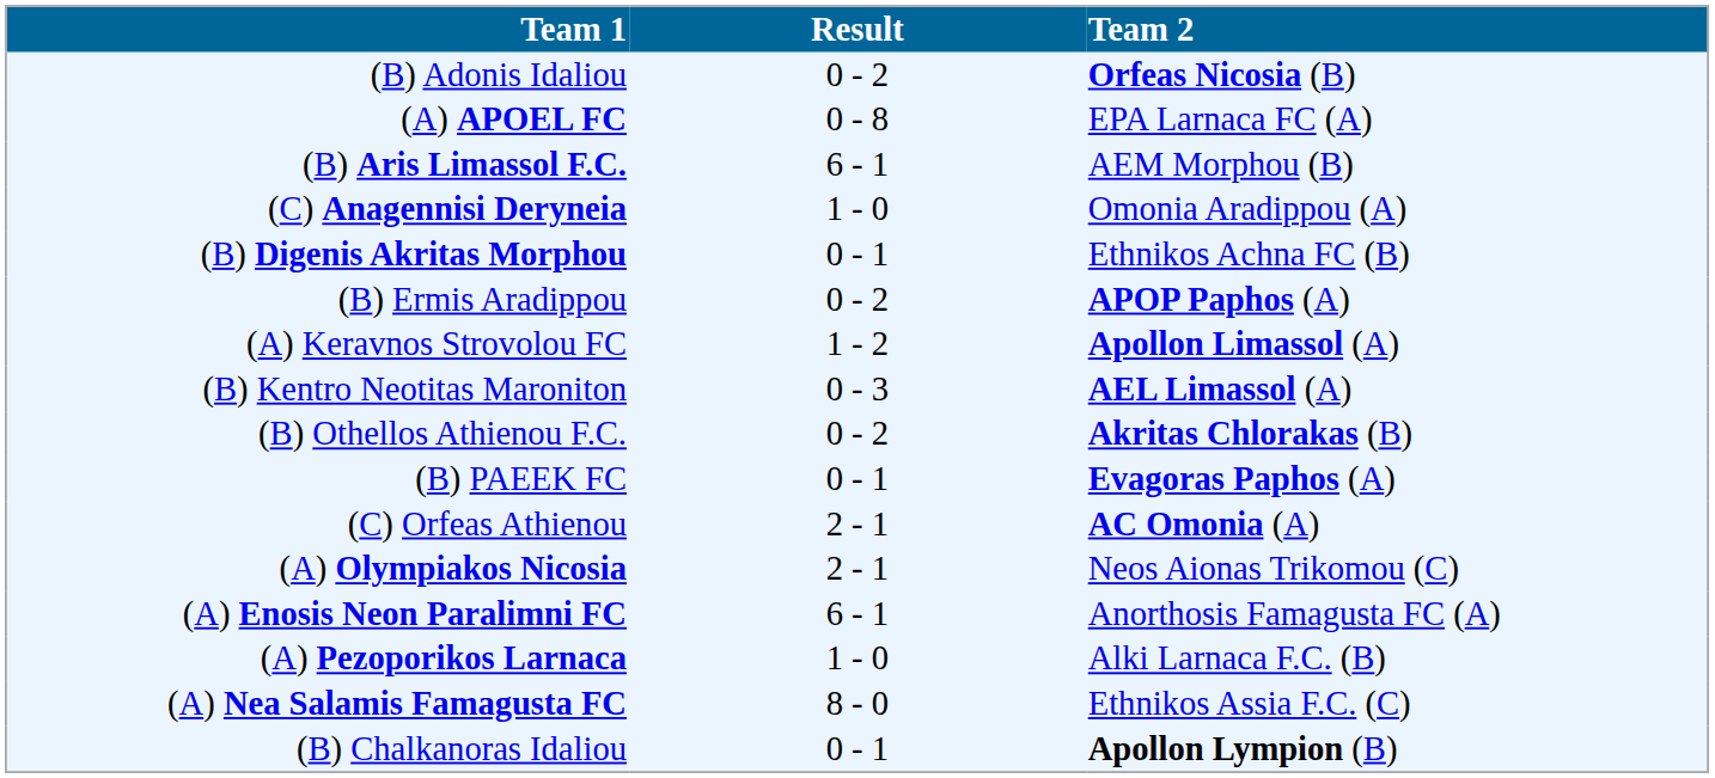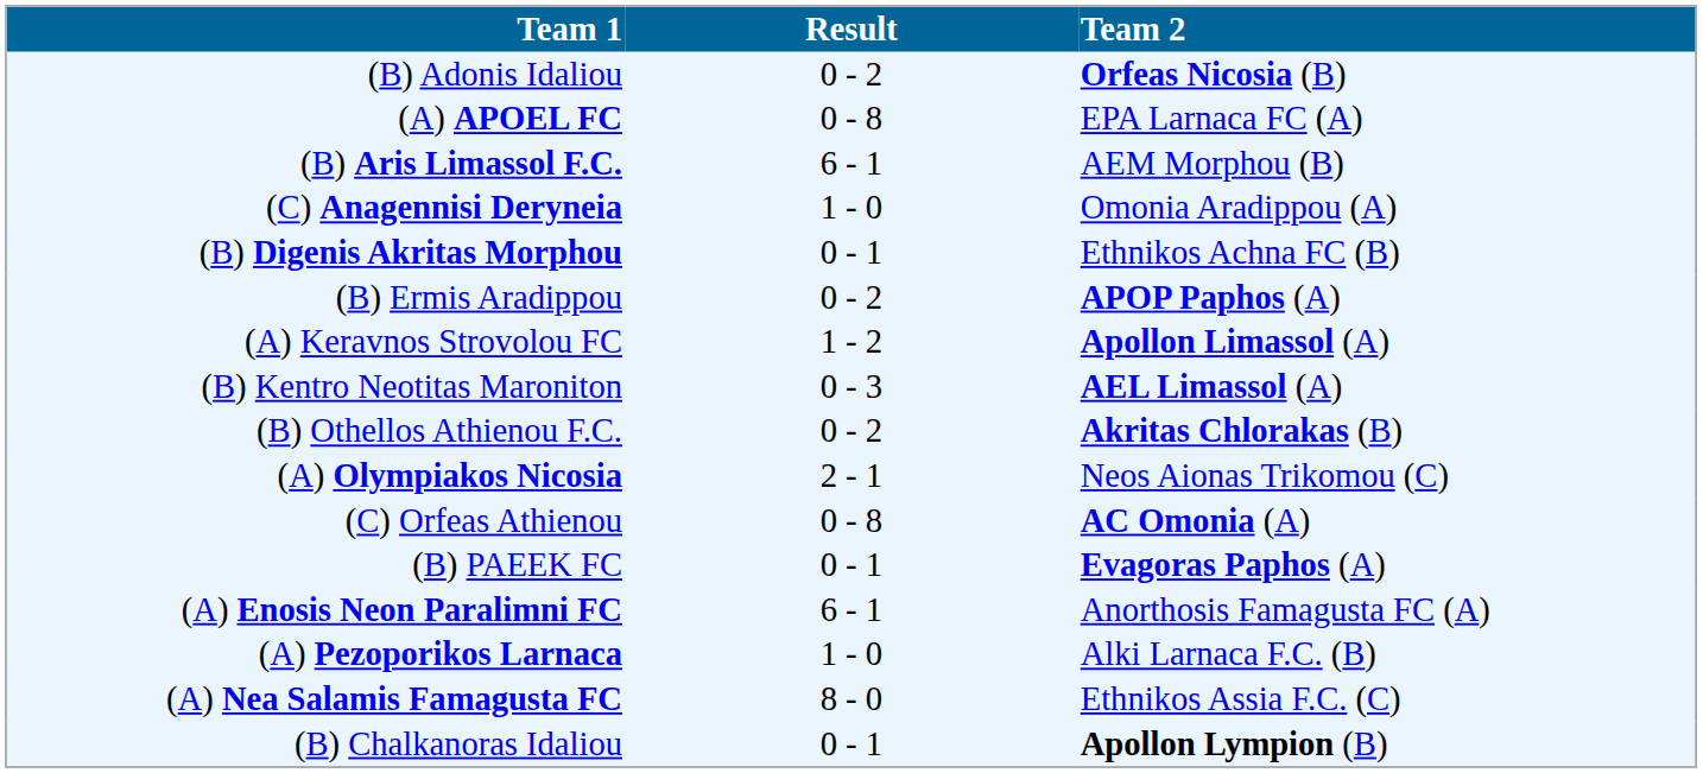rows swapped: (A) Olympiakos Nicosia <-> (B) PAEEK FC
(C) Orfeas Athienou | Result: 2 - 1 -> 0 - 8
